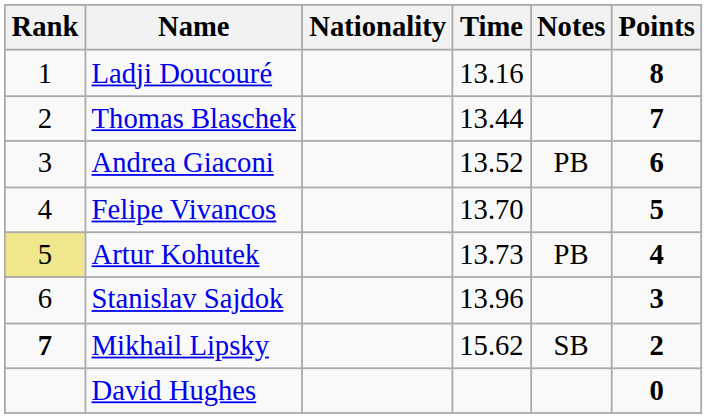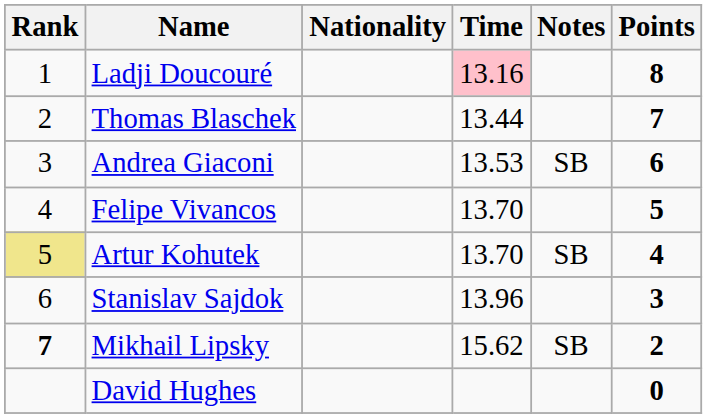Ladji Doucouré | Time: no background -> pink background
Andrea Giaconi | Time: 13.52 -> 13.53
Andrea Giaconi | Notes: PB -> SB
Artur Kohutek | Time: 13.73 -> 13.70
Artur Kohutek | Notes: PB -> SB
